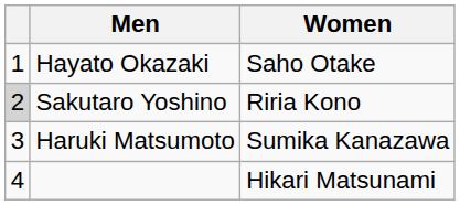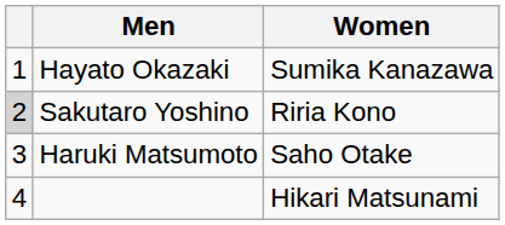Hayato Okazaki | Women: Saho Otake -> Sumika Kanazawa
Haruki Matsumoto | Women: Sumika Kanazawa -> Saho Otake
